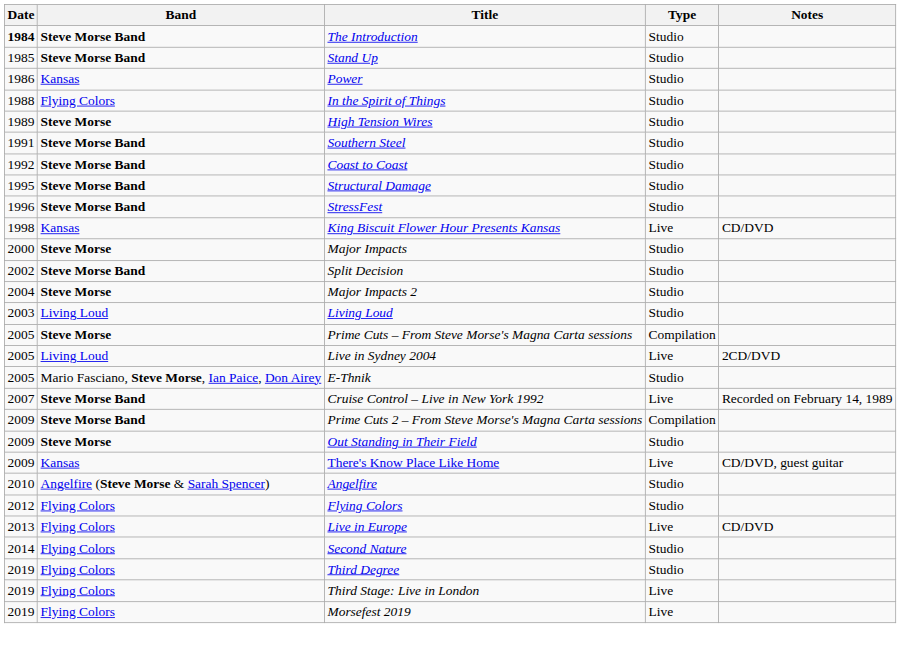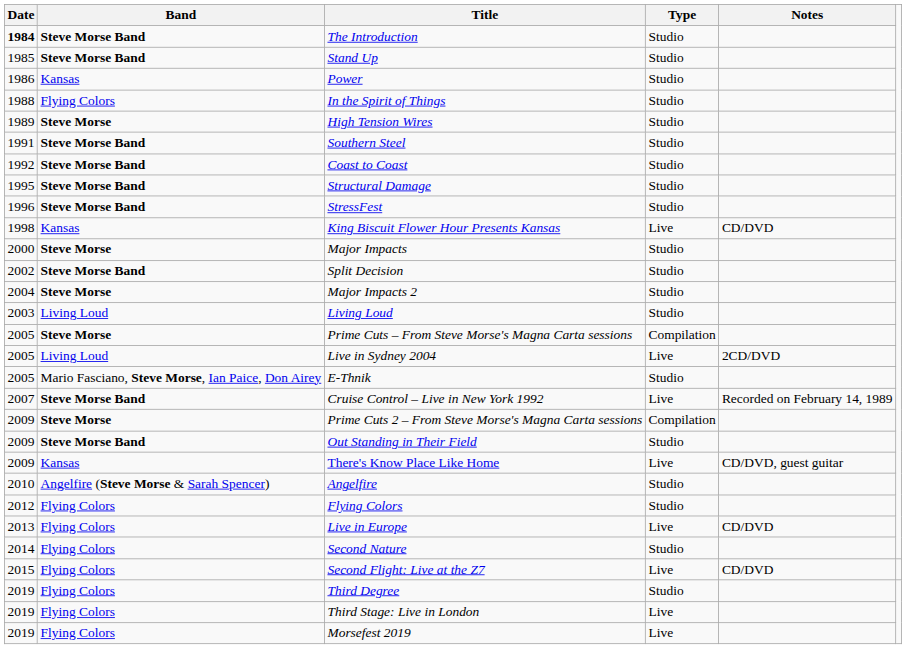Prime Cuts 2 – From Steve Morse's Magna Carta sessions | Band: Steve Morse Band -> Steve Morse
Out Standing in Their Field | Band: Steve Morse -> Steve Morse Band
+ row: 2015 | Flying Colors | Second Flight: Live at the Z7 | Live | CD/DVD
